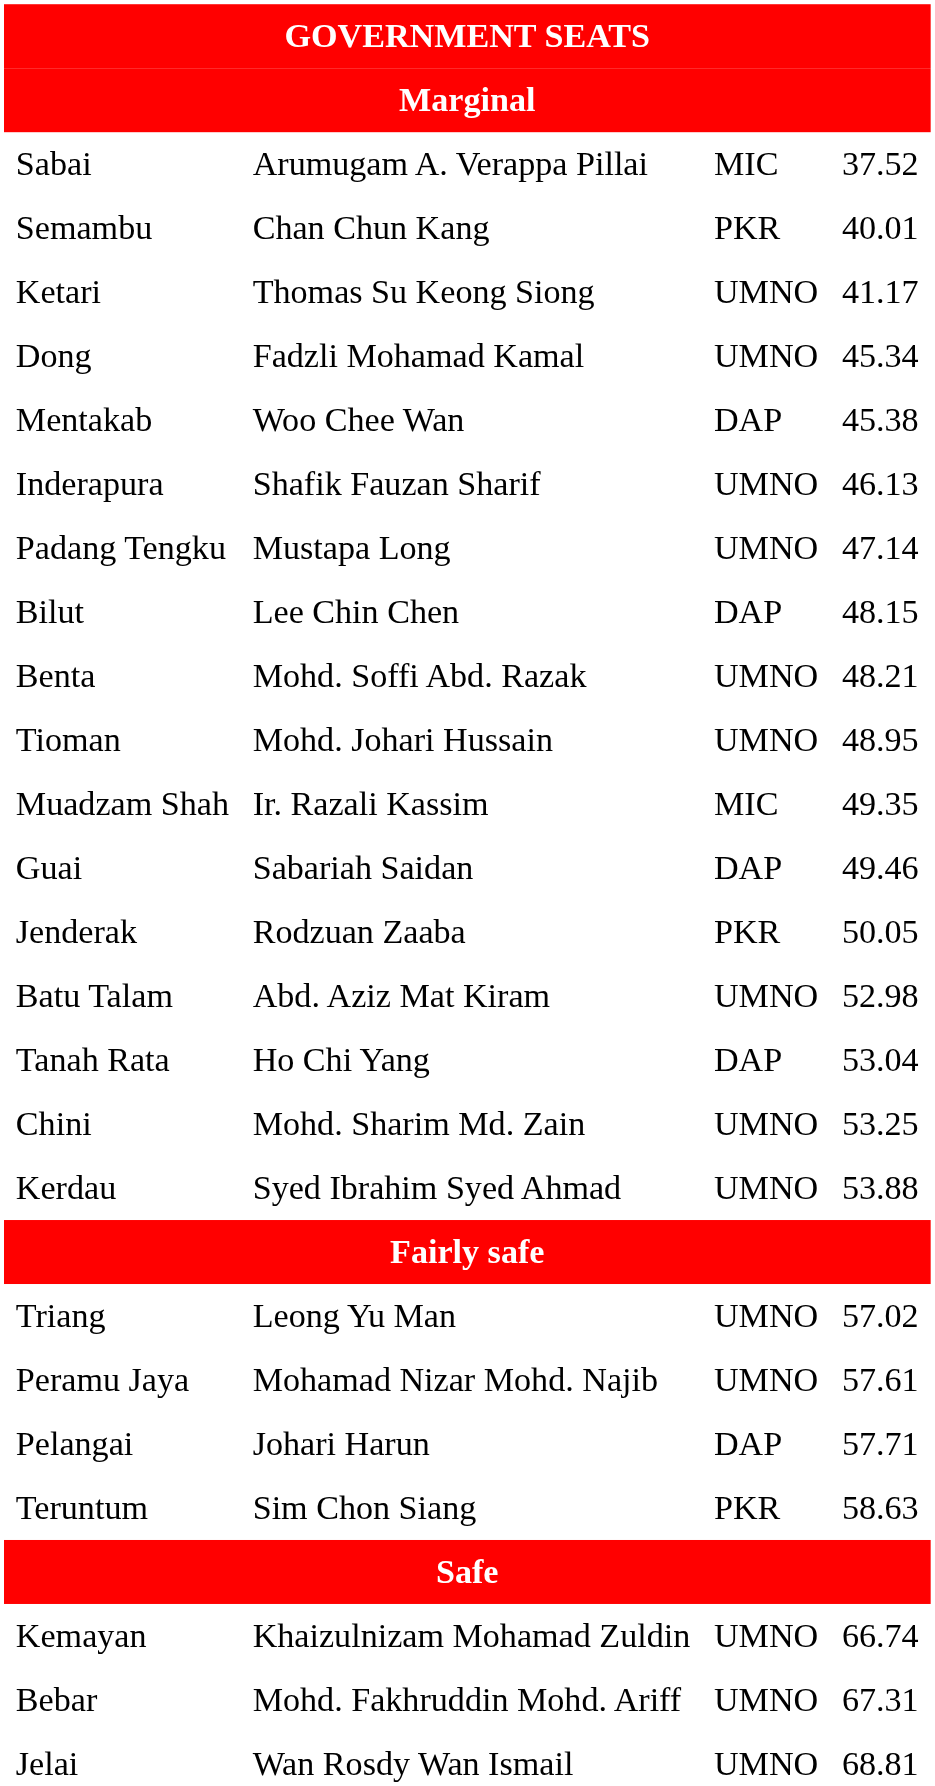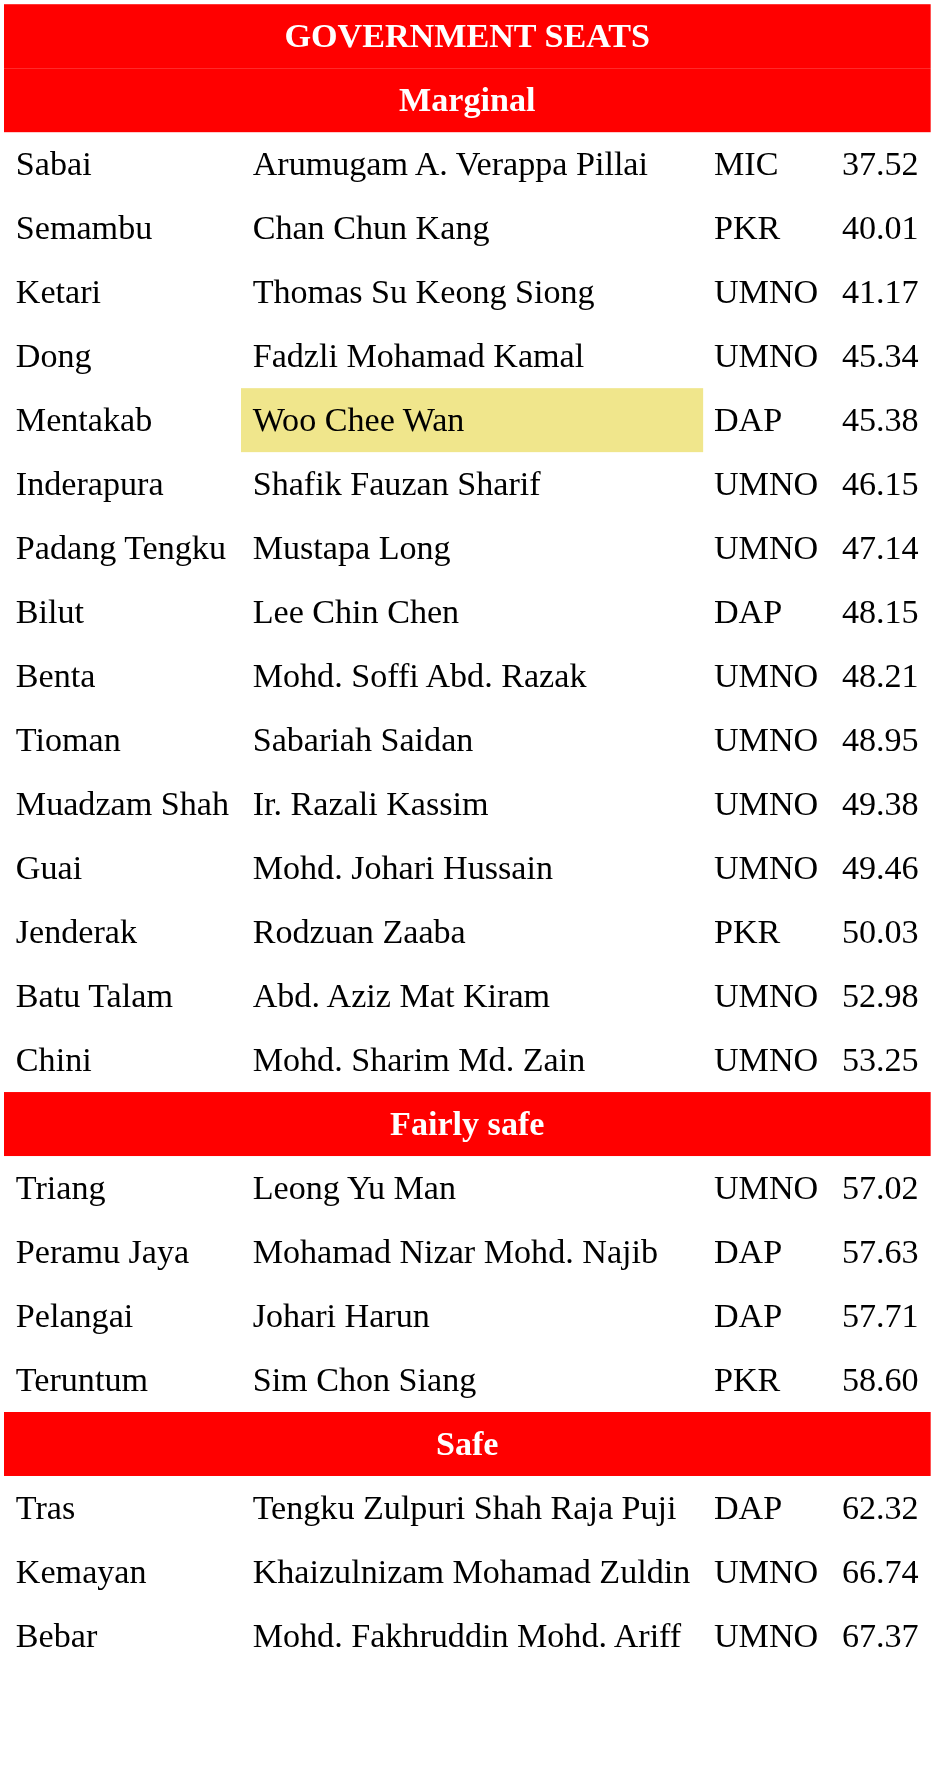Mentakab | column 2: no background -> khaki background
Inderapura | column 4: 46.13 -> 46.15
Tioman | column 2: Mohd. Johari Hussain -> Sabariah Saidan
Muadzam Shah | column 3: MIC -> UMNO
Muadzam Shah | column 4: 49.35 -> 49.38
Guai | column 2: Sabariah Saidan -> Mohd. Johari Hussain
Guai | column 3: DAP -> UMNO
Jenderak | column 4: 50.05 -> 50.03
- row: Tanah Rata | Ho Chi Yang | DAP | 53.04
- row: Kerdau | Syed Ibrahim Syed Ahmad | UMNO | 53.88
Peramu Jaya | column 3: UMNO -> DAP
Peramu Jaya | column 4: 57.61 -> 57.63
Teruntum | column 4: 58.63 -> 58.60
+ row: Tras | Tengku Zulpuri Shah Raja Puji | DAP | 62.32
Bebar | column 4: 67.31 -> 67.37
- row: Jelai | Wan Rosdy Wan Ismail | UMNO | 68.81
